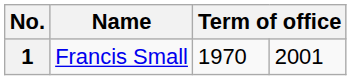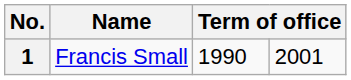1 | column 3: 1970 -> 1990
